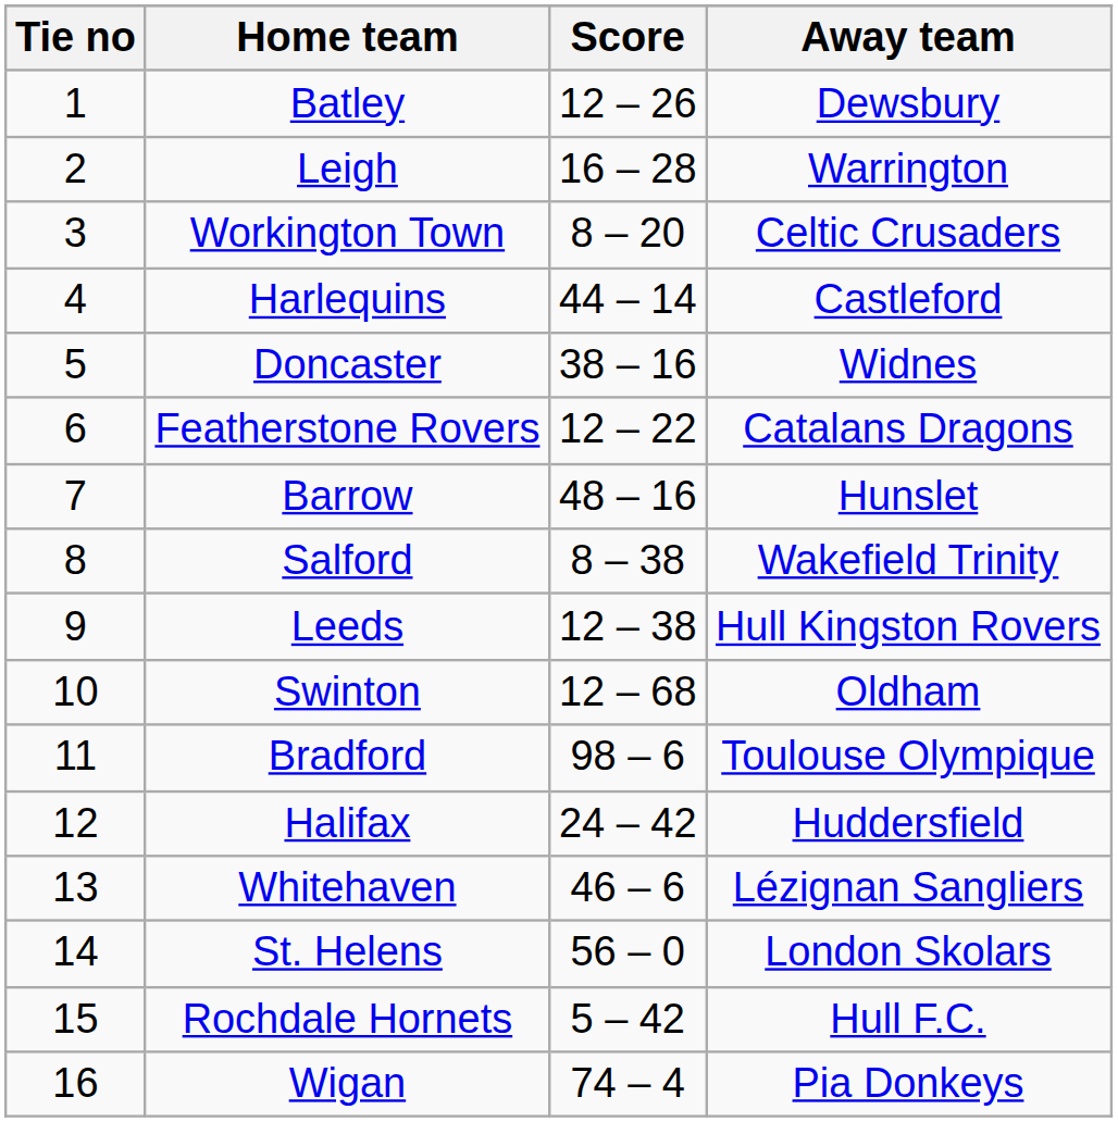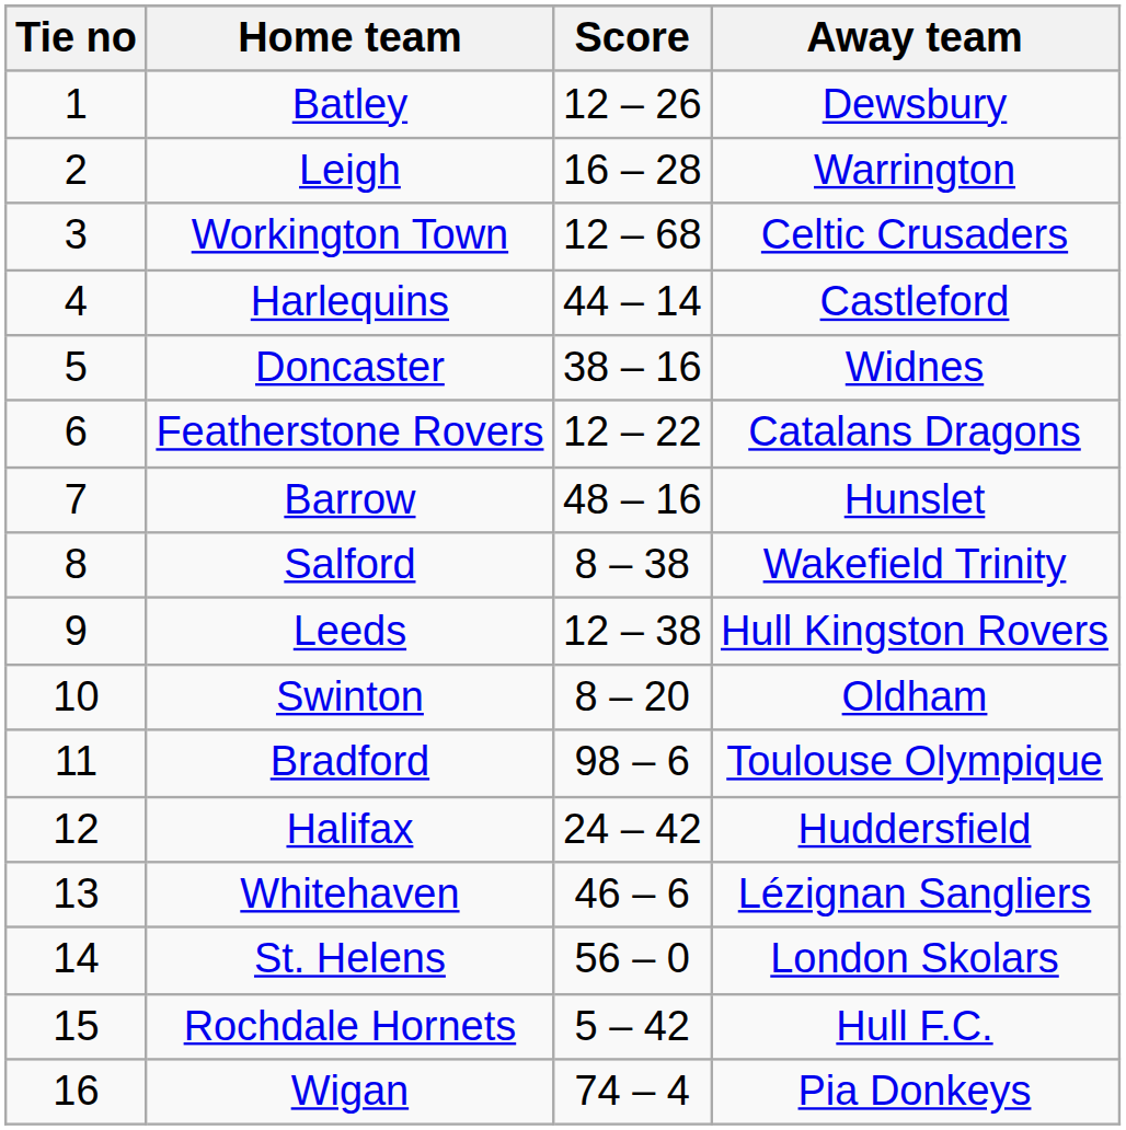Workington Town | Score: 8 – 20 -> 12 – 68
Swinton | Score: 12 – 68 -> 8 – 20
